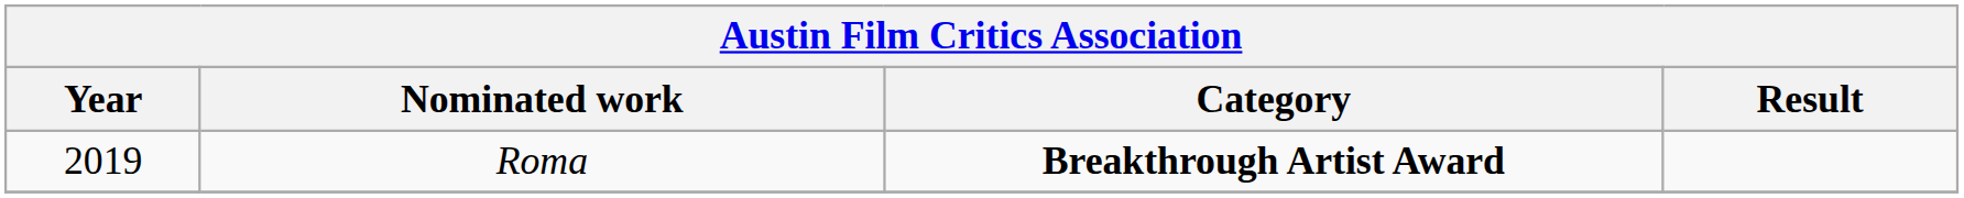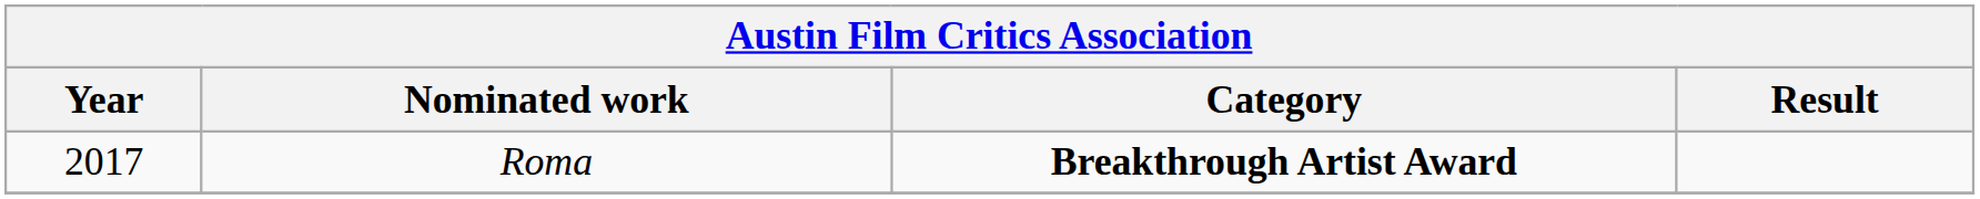Roma | Year: 2019 -> 2017
